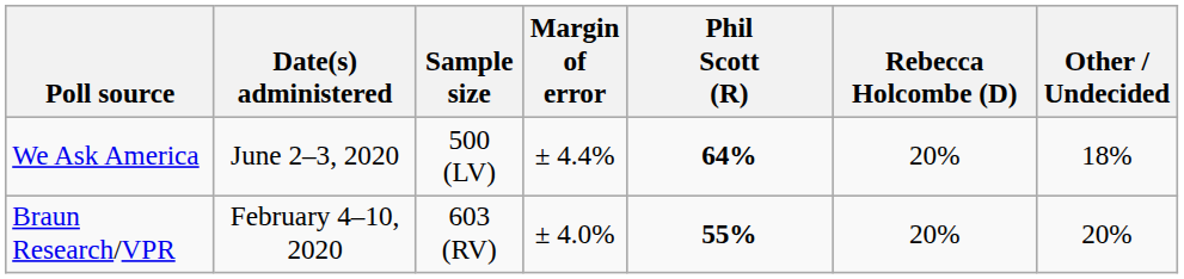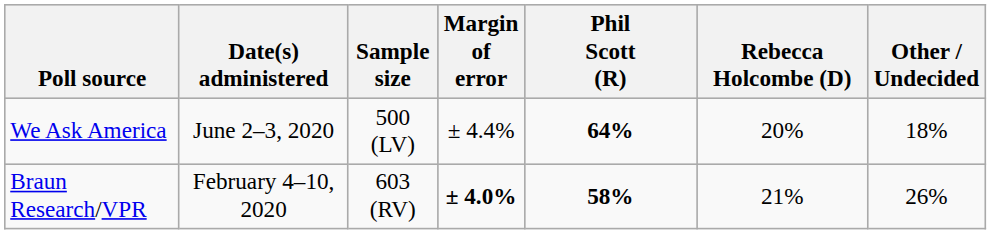Braun Research/VPR | Margin of error: normal -> bold
Braun Research/VPR | Phil Scott (R): 55% -> 58%
Braun Research/VPR | Rebecca Holcombe (D): 20% -> 21%
Braun Research/VPR | Other / Undecided: 20% -> 26%
